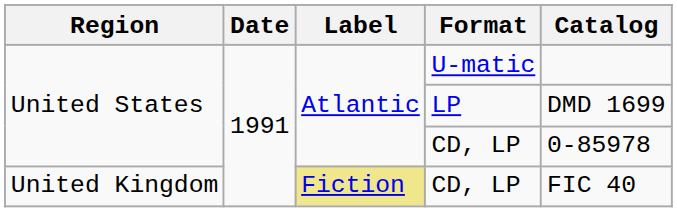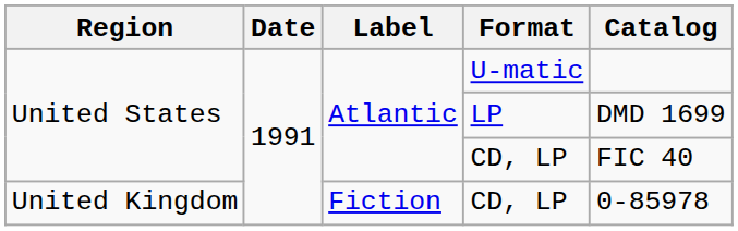United States / CD, LP | Catalog: 0-85978 -> FIC 40
United Kingdom / CD, LP | Label: khaki background -> no background
United Kingdom / CD, LP | Catalog: FIC 40 -> 0-85978
